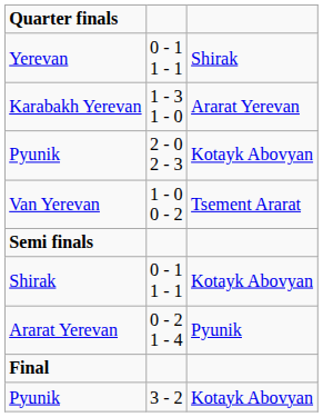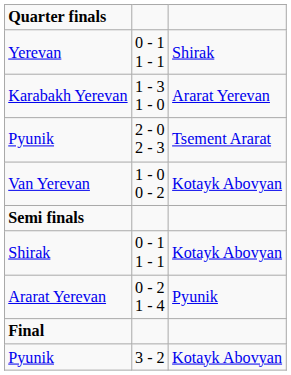Pyunik / 2 - 0 2 - 3 | column 3: Kotayk Abovyan -> Tsement Ararat
Van Yerevan | column 3: Tsement Ararat -> Kotayk Abovyan
